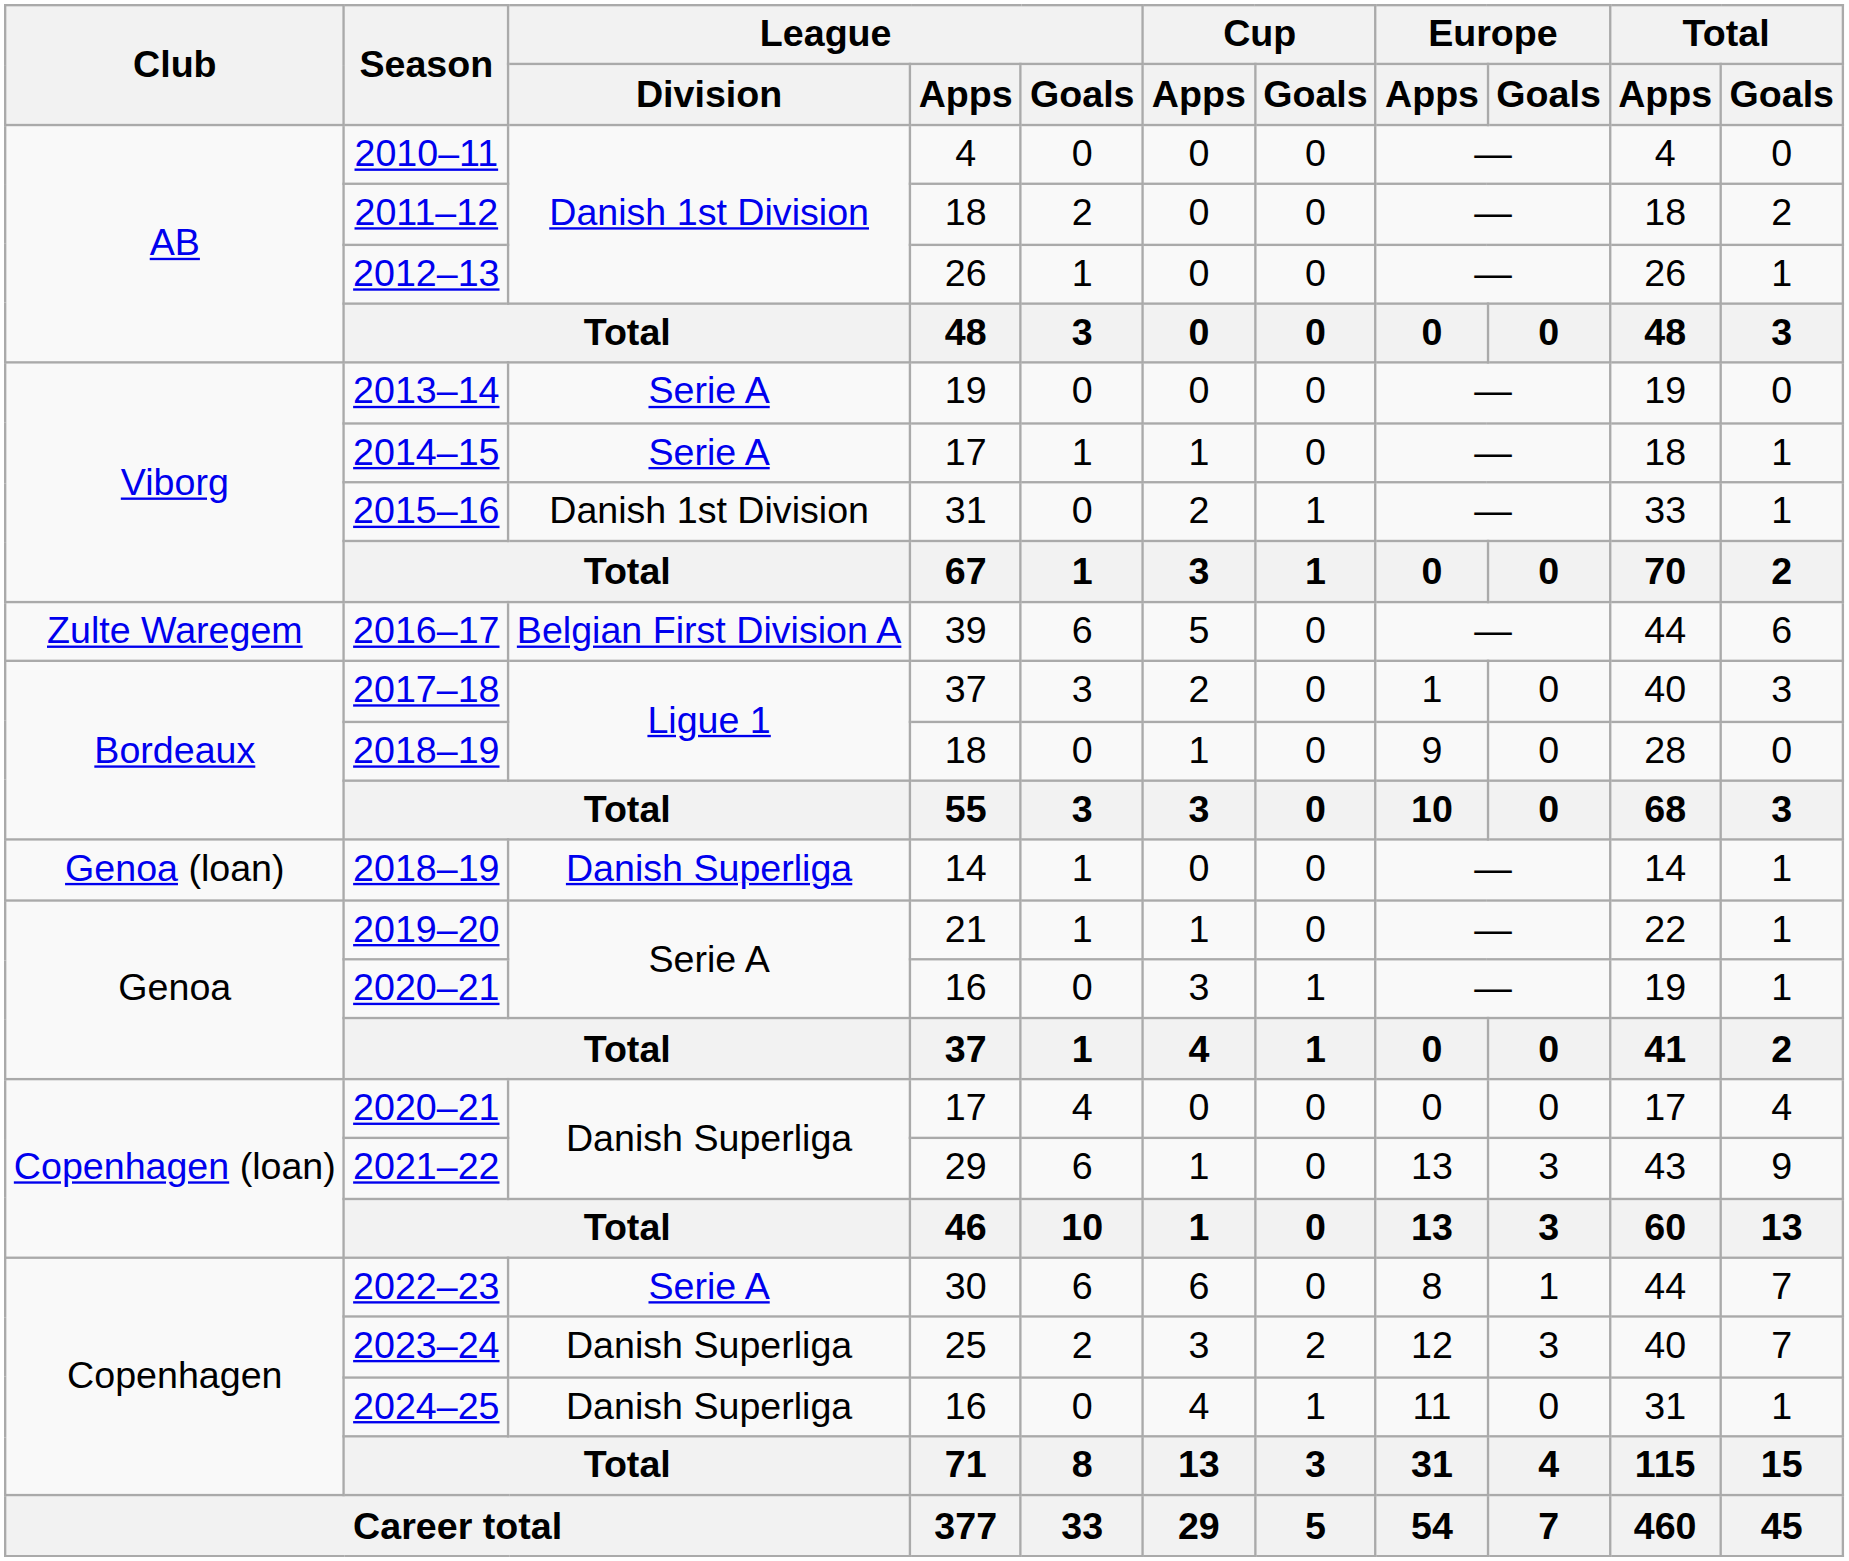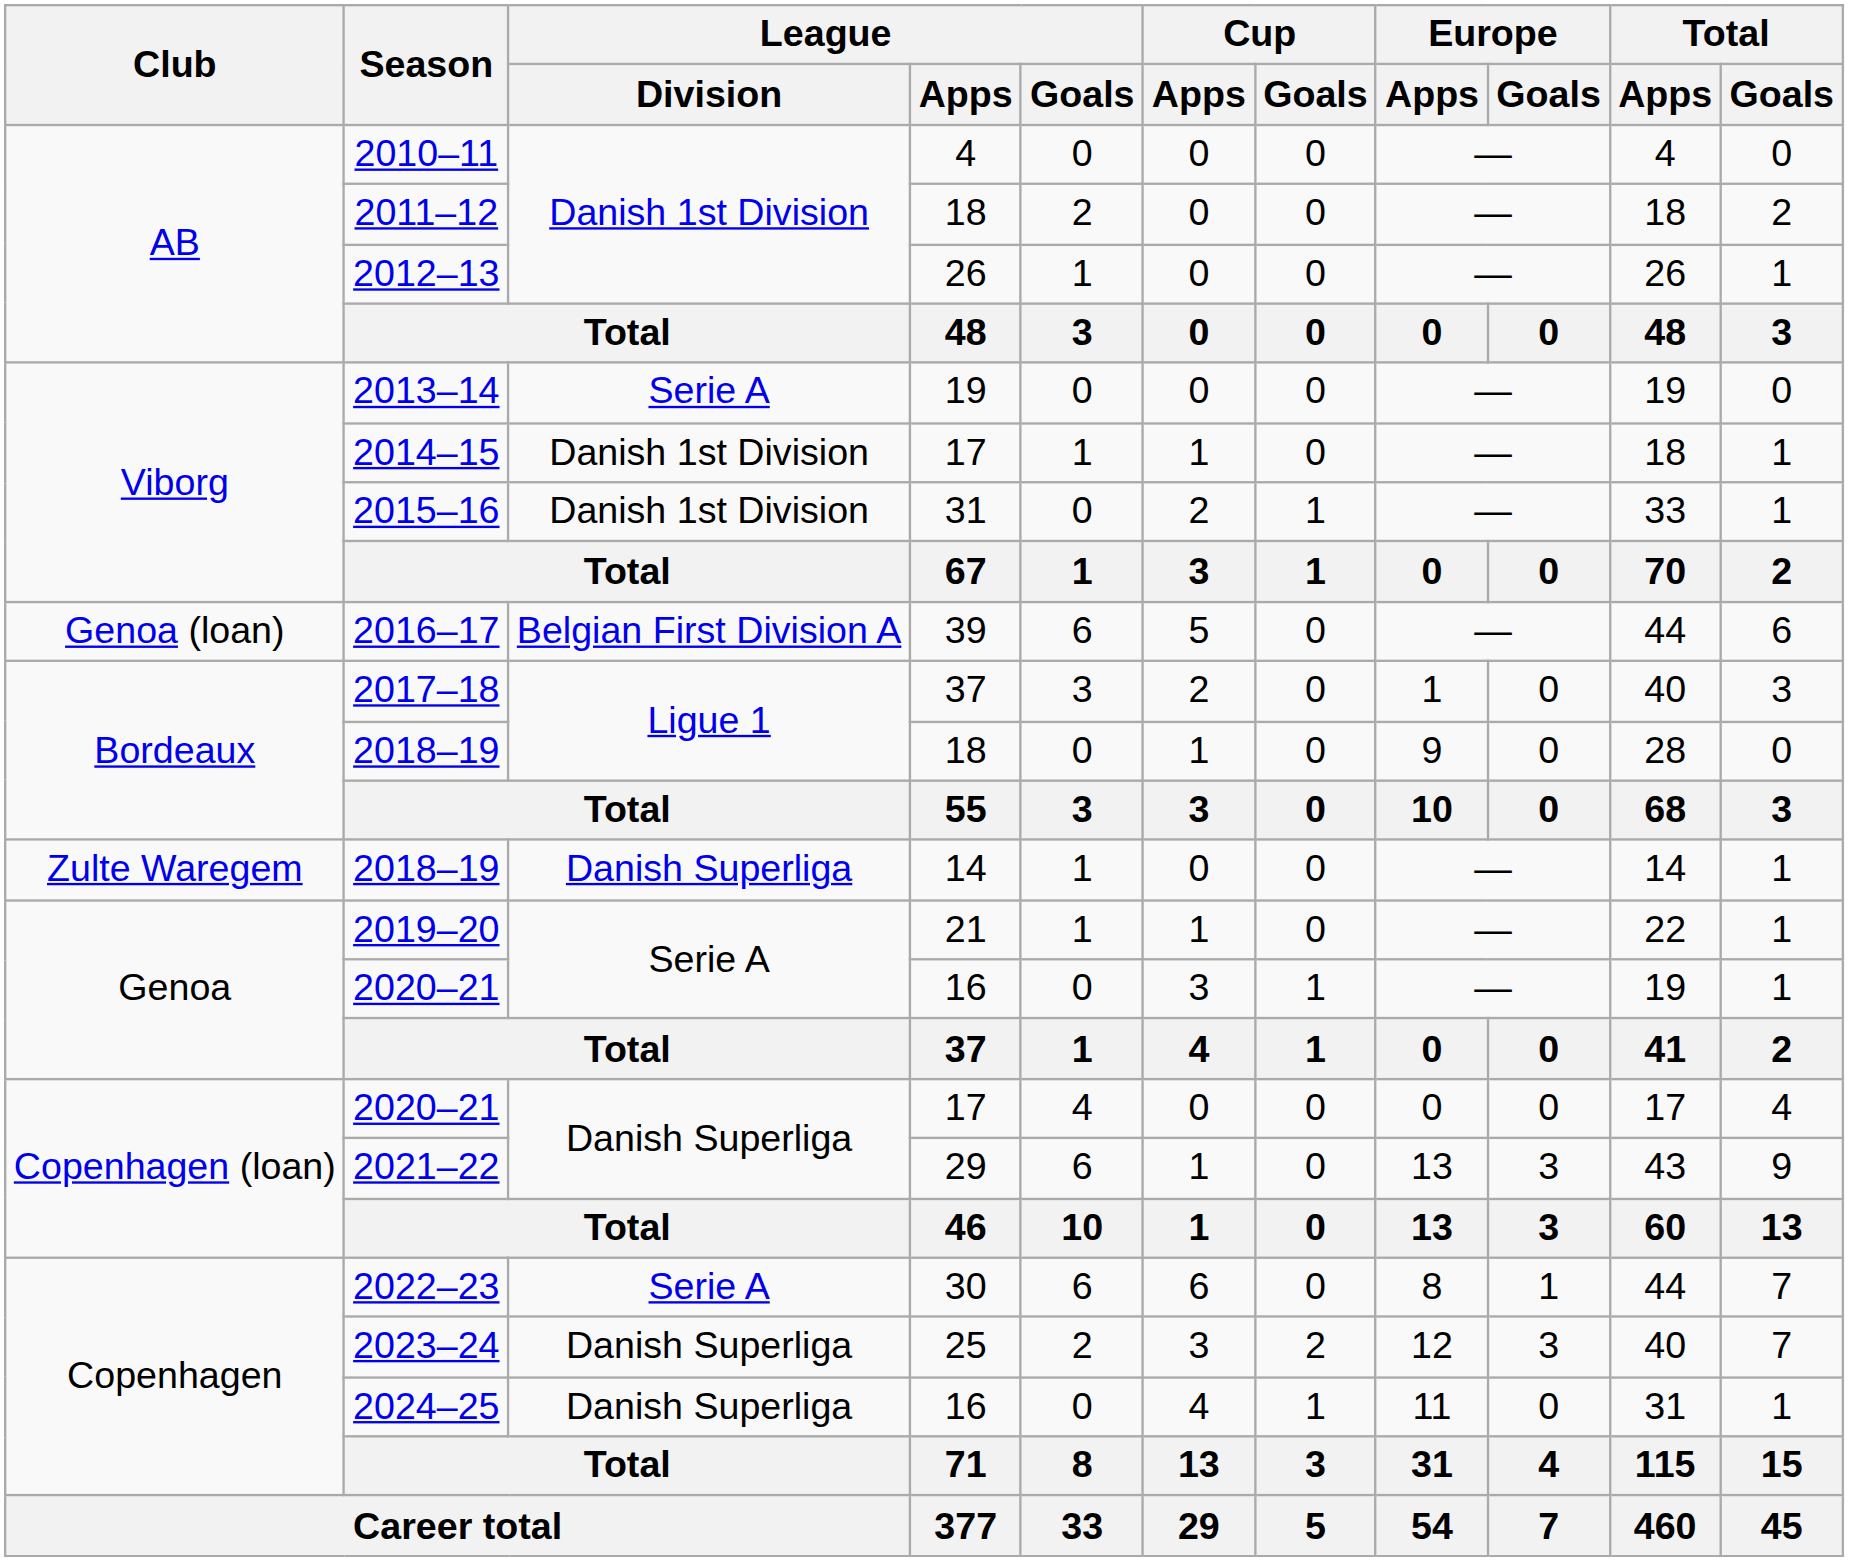2014–15 | League / Division: Serie A -> Danish 1st Division
2016–17 | Club: Zulte Waregem -> Genoa (loan)
2018–19 / 14 | Club: Genoa (loan) -> Zulte Waregem
